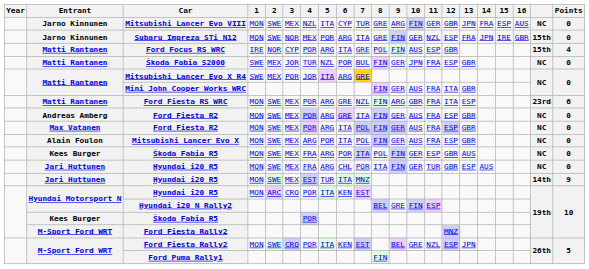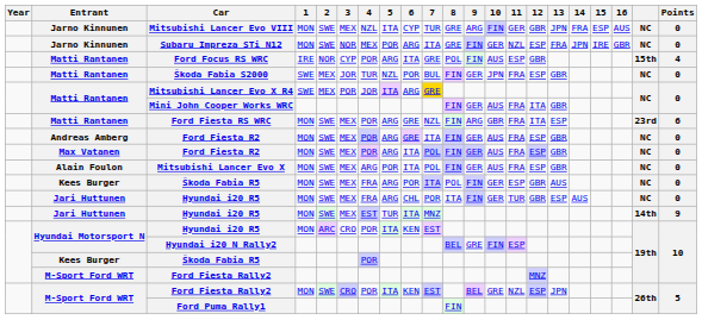Subaru Impreza STi N12 | column 20: 15th -> NC
